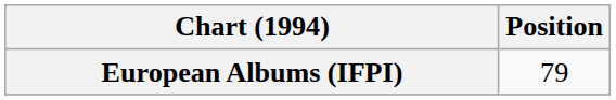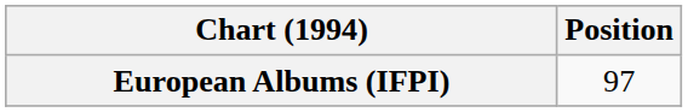European Albums (IFPI) | Position: 79 -> 97
